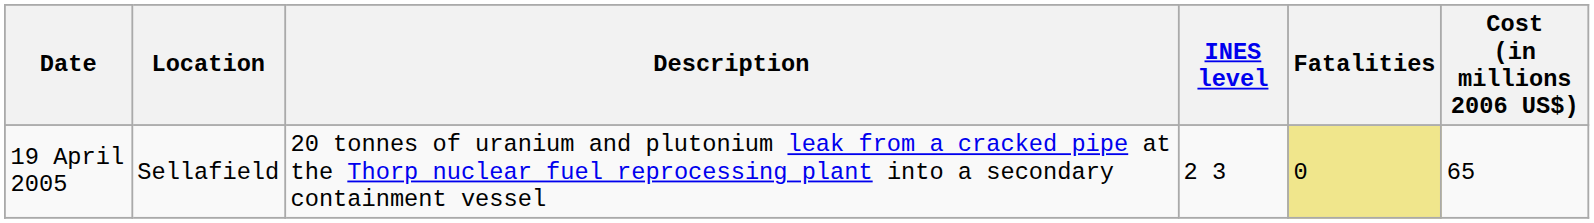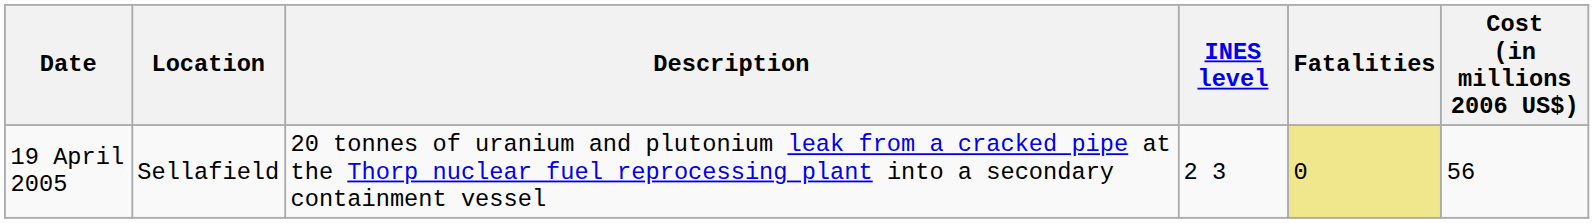19 April 2005 | Cost (in millions 2006 US$): 65 -> 56
